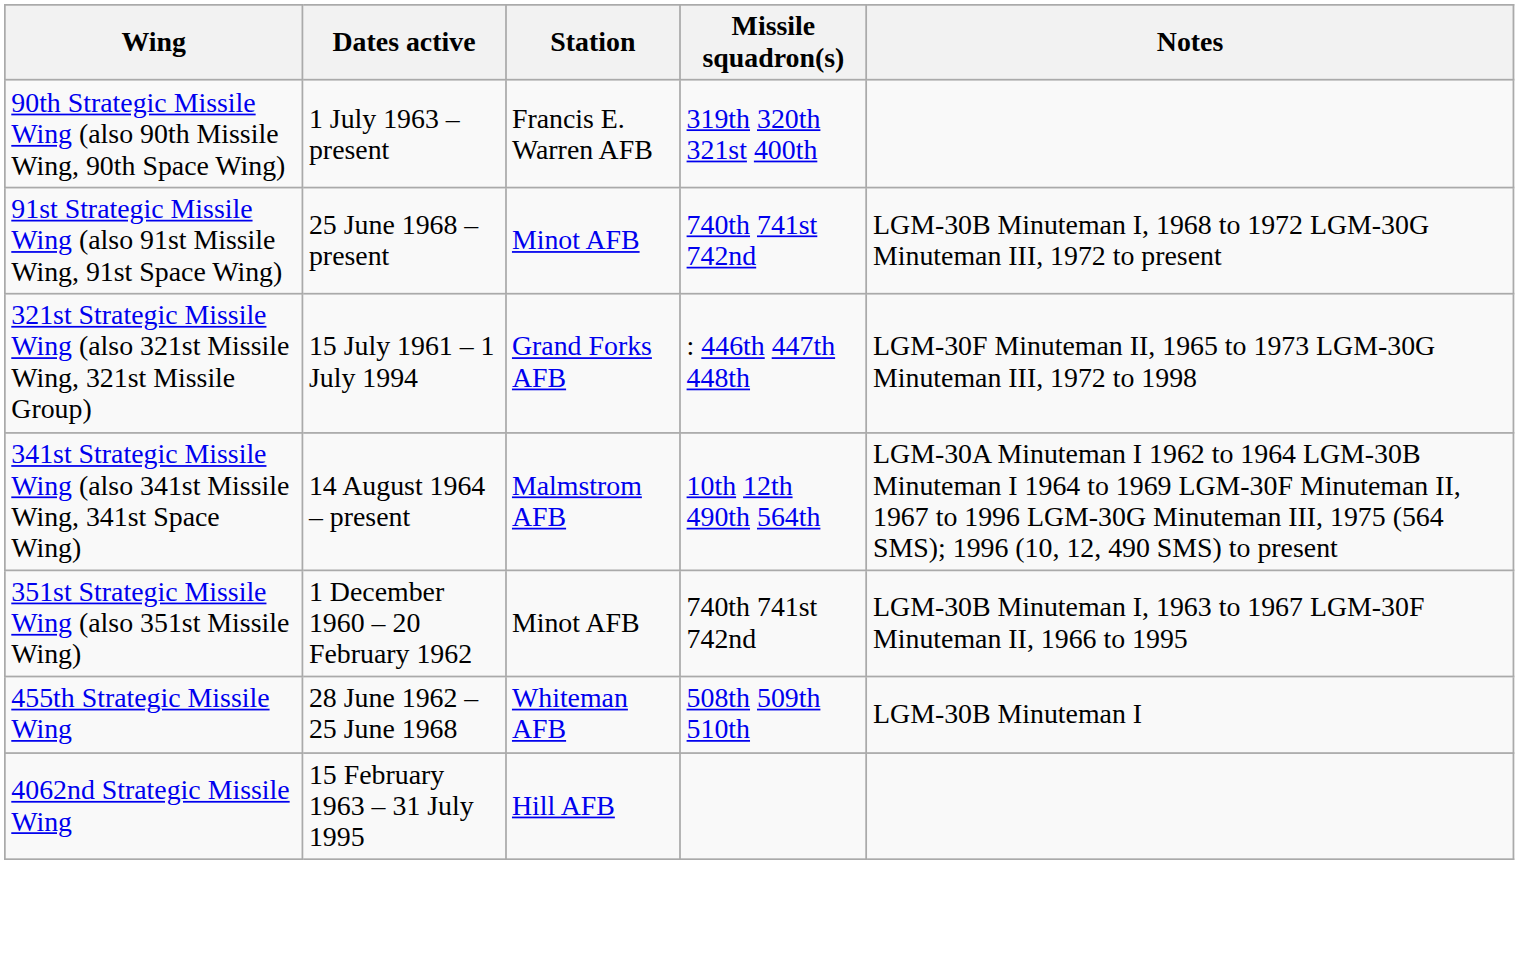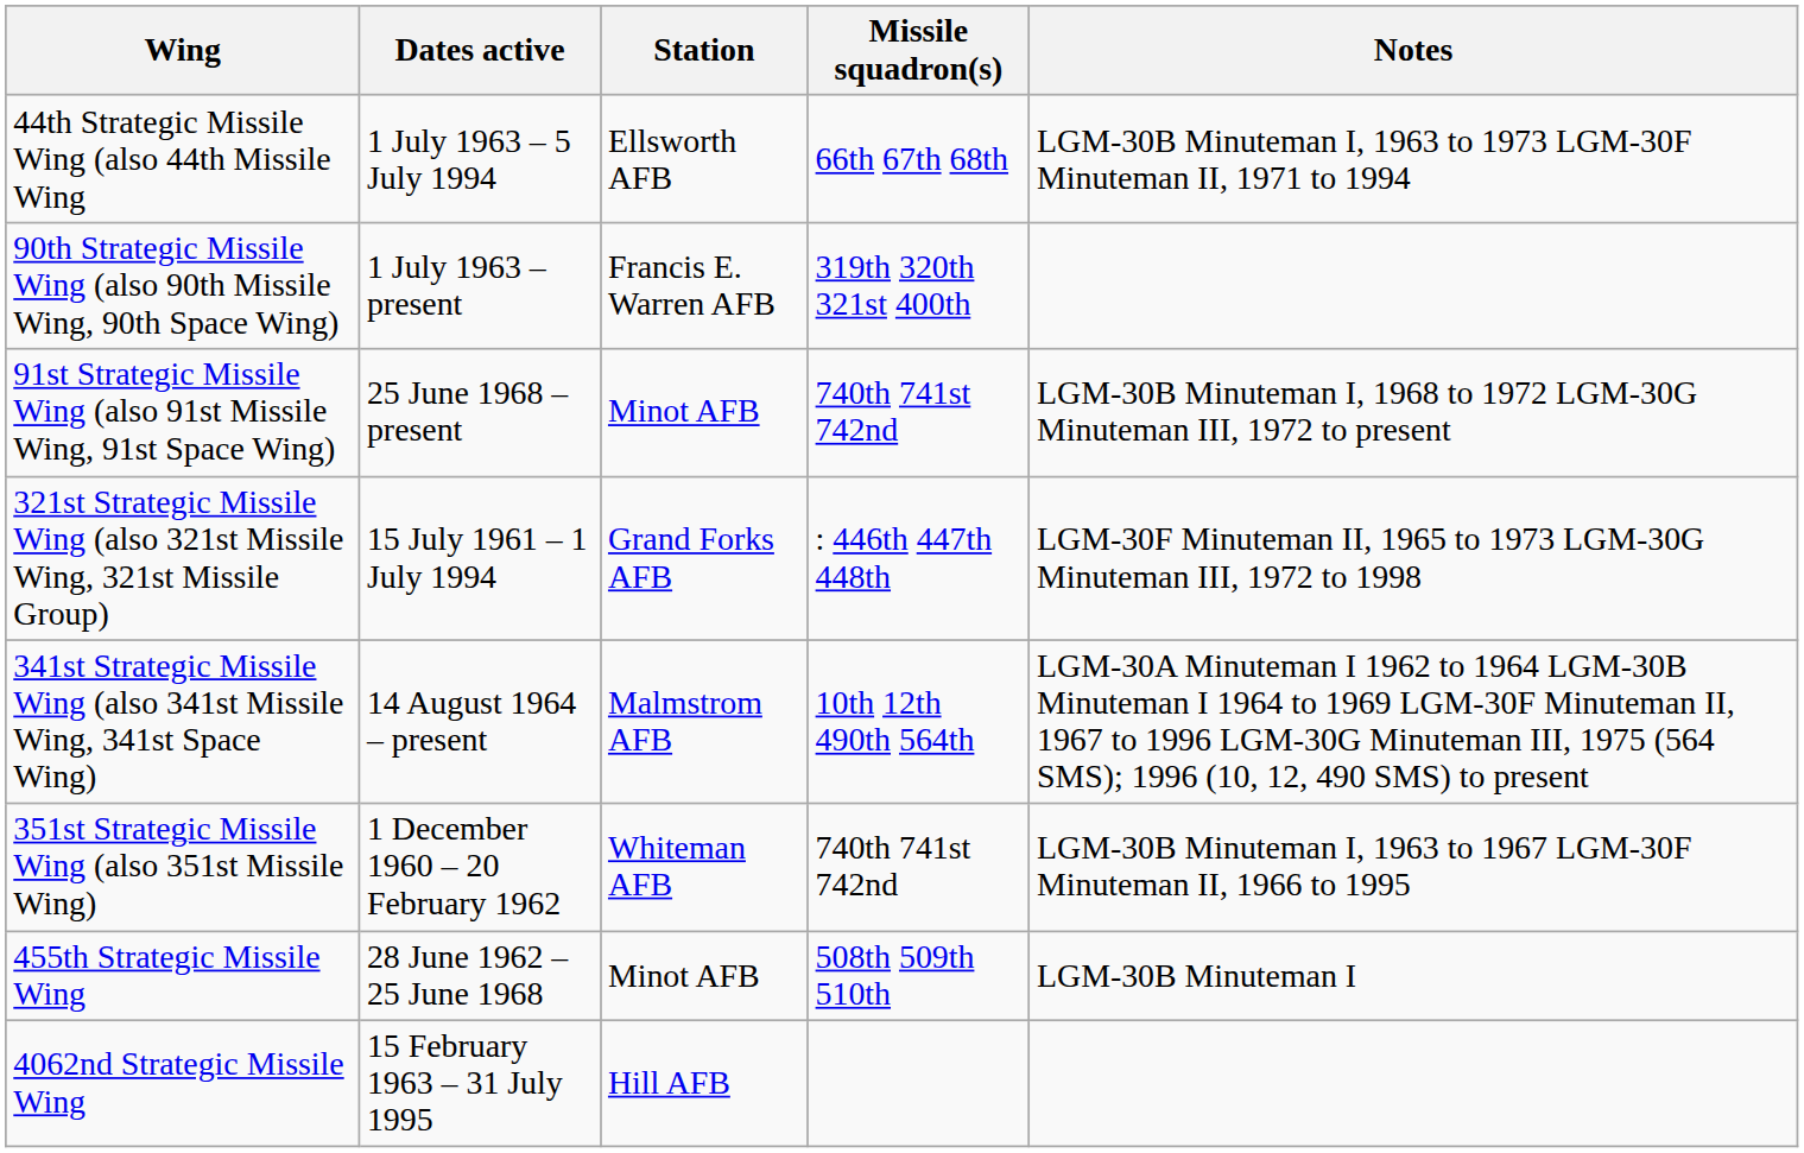+ row: 44th Strategic Missile Wing (also 44th Missile Wing | 1 July 1963 – 5 July 1994 | Ellsworth AFB | 66th 67th 68th | LGM-30B Minuteman I, 1963 to 1973 LGM-30F Minuteman II, 1971 to 1994
351st Strategic Missile Wing (also 351st Missile Wing) | Station: Minot AFB -> Whiteman AFB
455th Strategic Missile Wing | Station: Whiteman AFB -> Minot AFB
